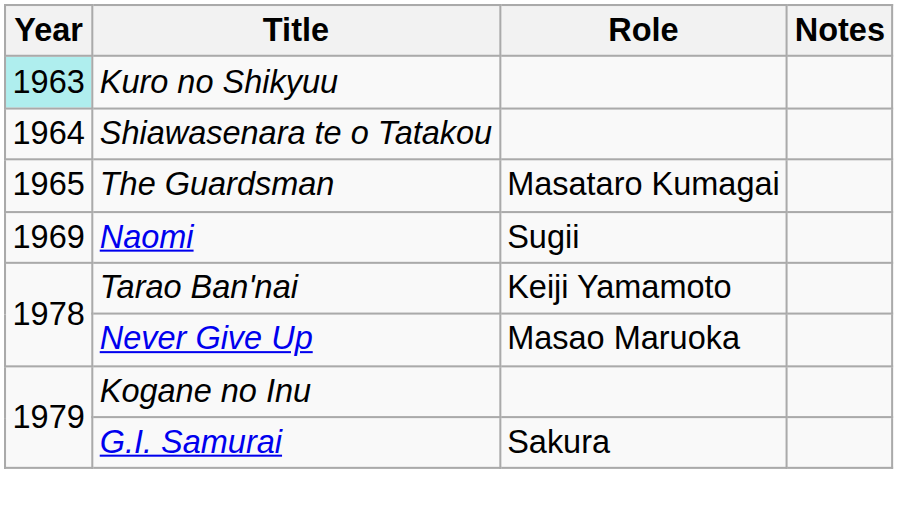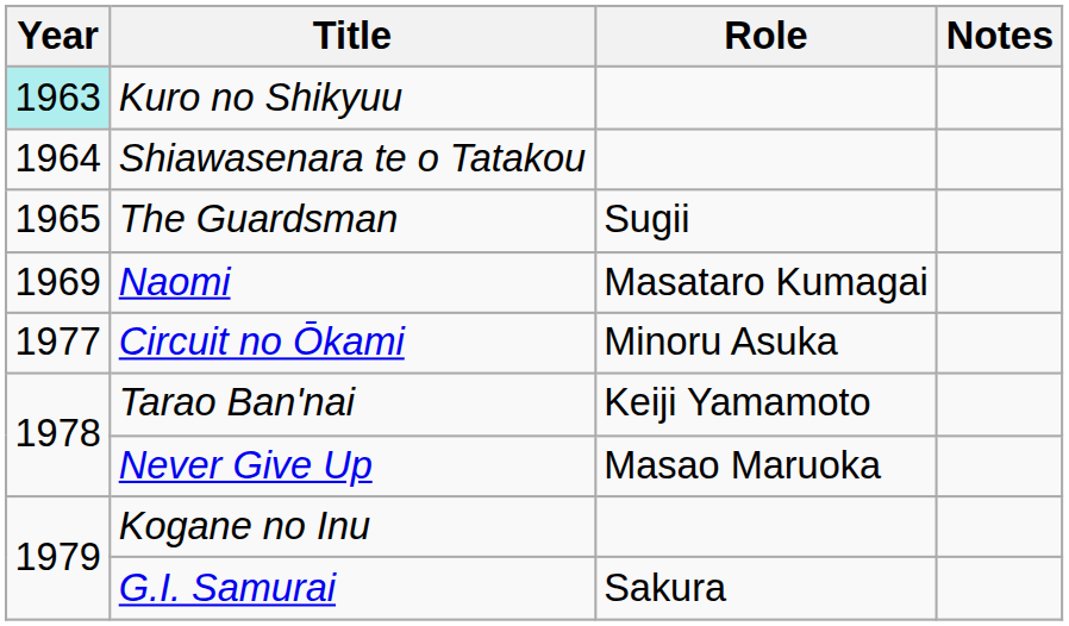The Guardsman | Role: Masataro Kumagai -> Sugii
Naomi | Role: Sugii -> Masataro Kumagai
+ row: 1977 | Circuit no Ōkami | Minoru Asuka
